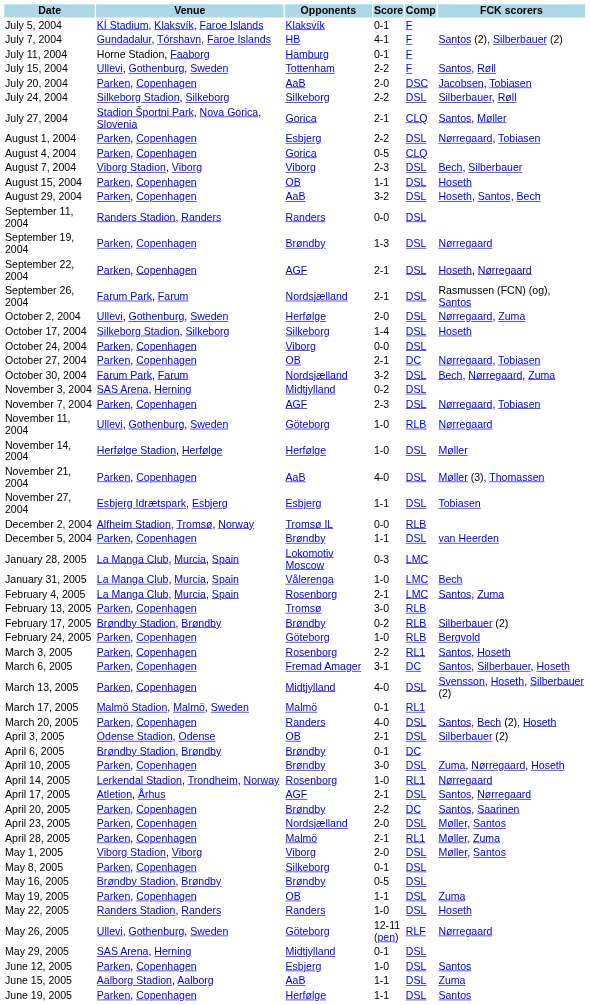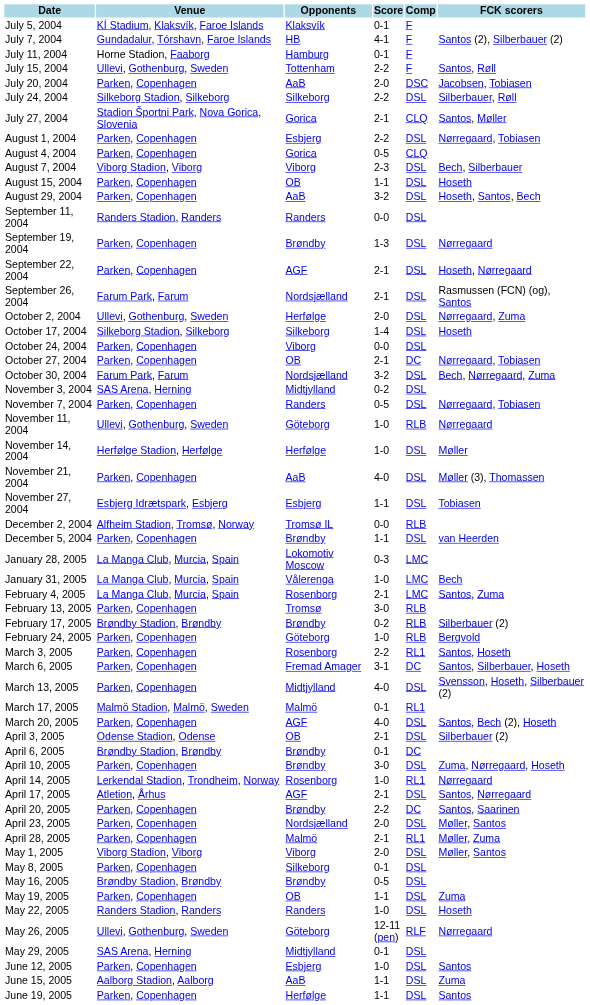November 7, 2004 | Opponents: AGF -> Randers
November 7, 2004 | Score: 2-3 -> 0-5
March 20, 2005 | Opponents: Randers -> AGF
